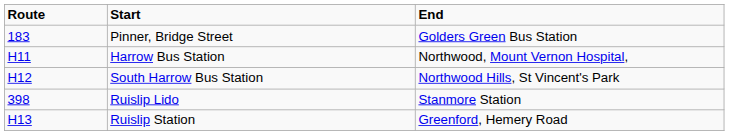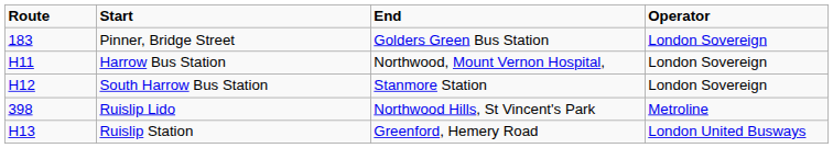+ column: Operator | London Sovereign | London Sovereign | London Sovereign | Metroline | London United Busways
South Harrow Bus Station | End: Northwood Hills, St Vincent's Park -> Stanmore Station
Ruislip Lido | End: Stanmore Station -> Northwood Hills, St Vincent's Park
